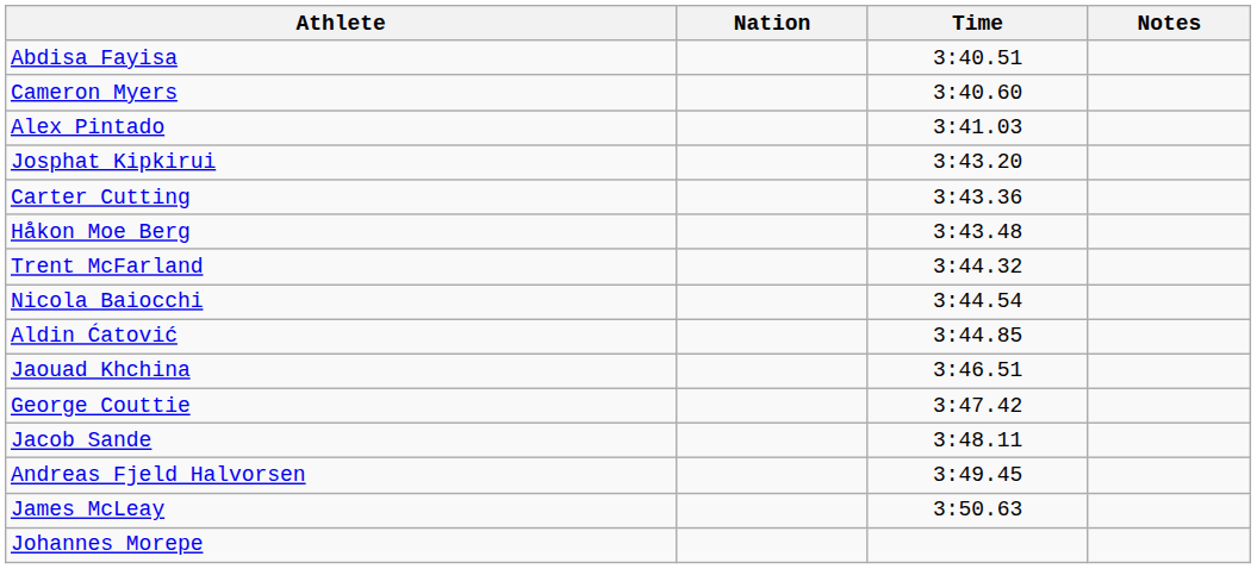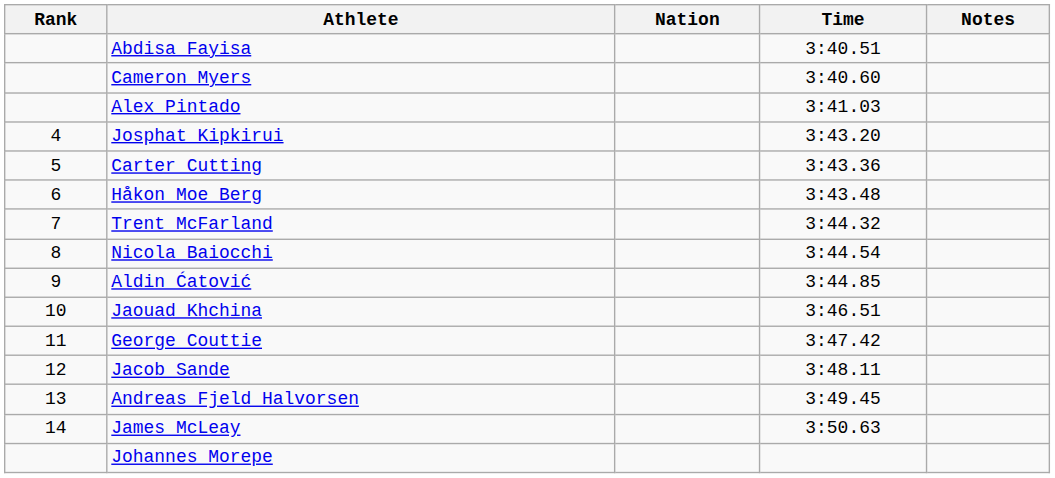+ column: Rank | 4 | 5 | 6 | 7 | 8 | 9 | 10 | 11 | 12 | 13 | 14
